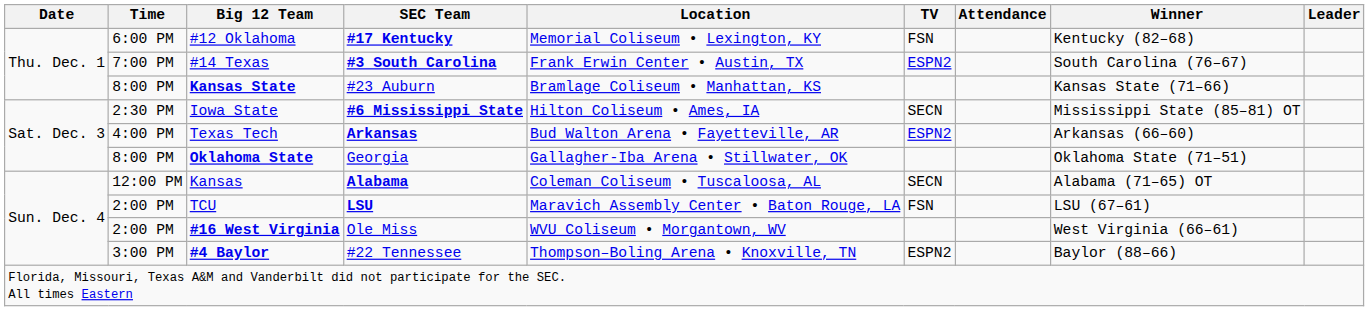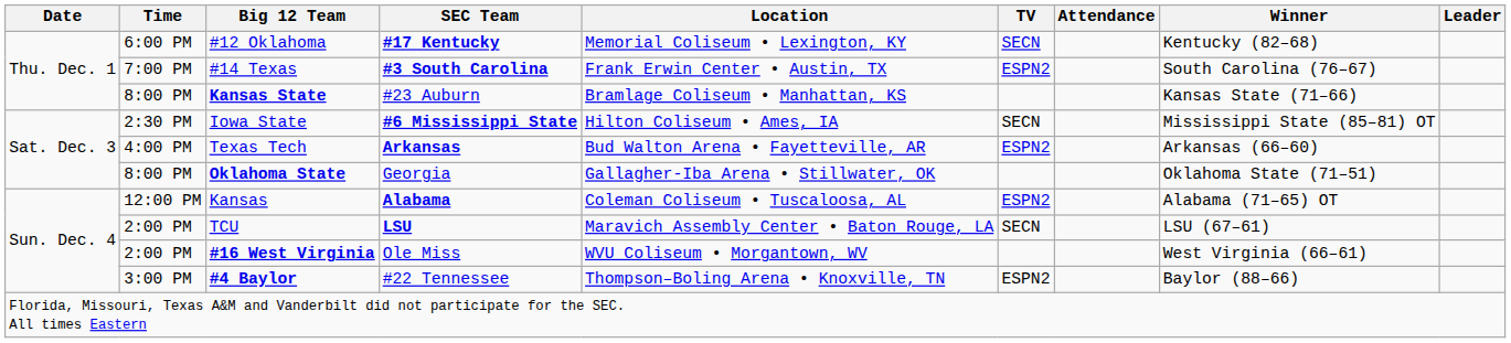#12 Oklahoma | TV: FSN -> SECN
Kansas | TV: SECN -> ESPN2
TCU | TV: FSN -> SECN
